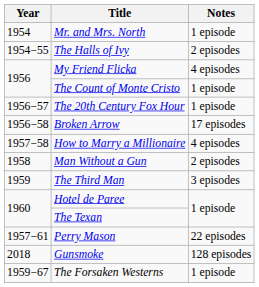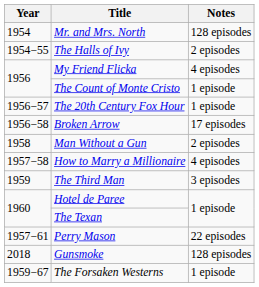Mr. and Mrs. North | Notes: 1 episode -> 128 episodes
rows swapped: Man Without a Gun <-> How to Marry a Millionaire
